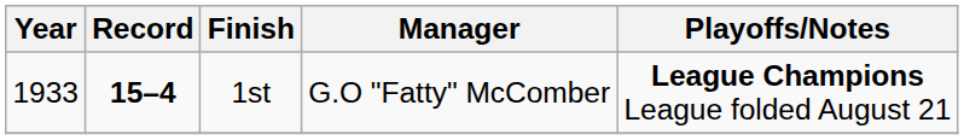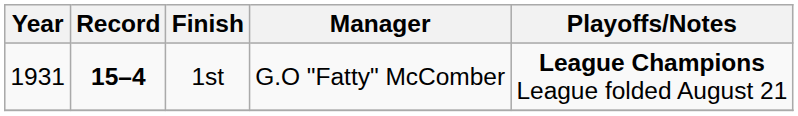1st | Year: 1933 -> 1931
